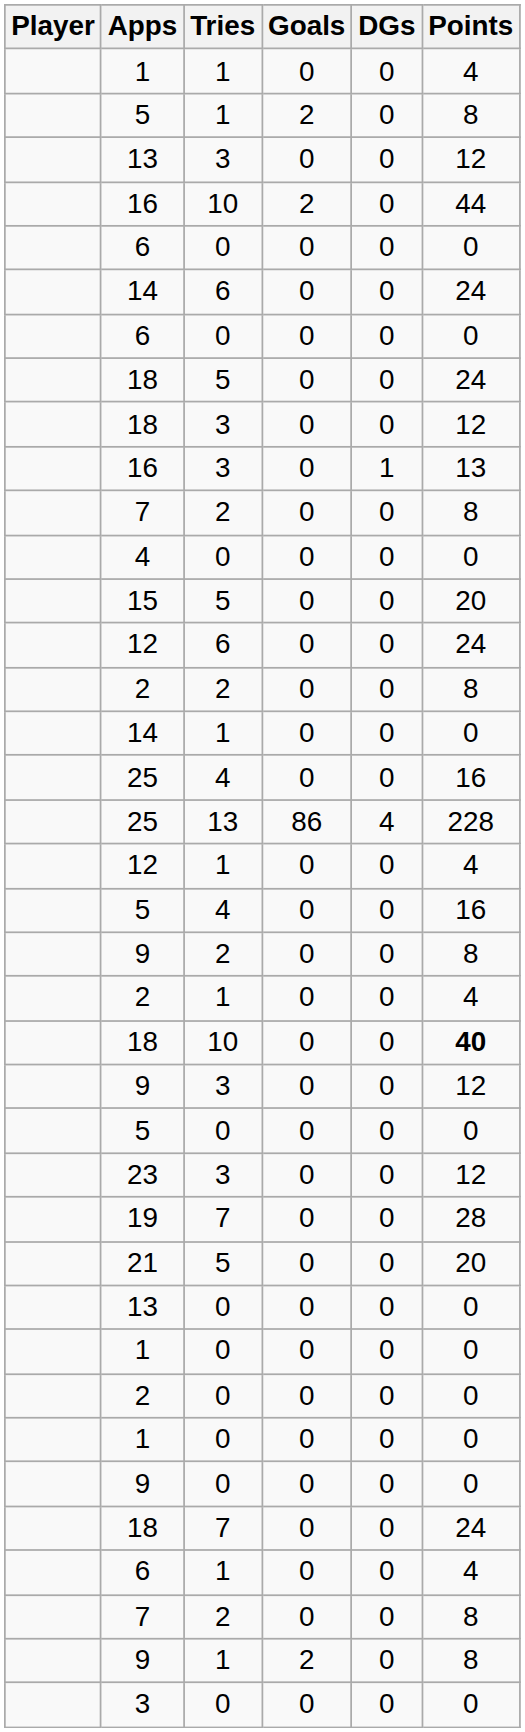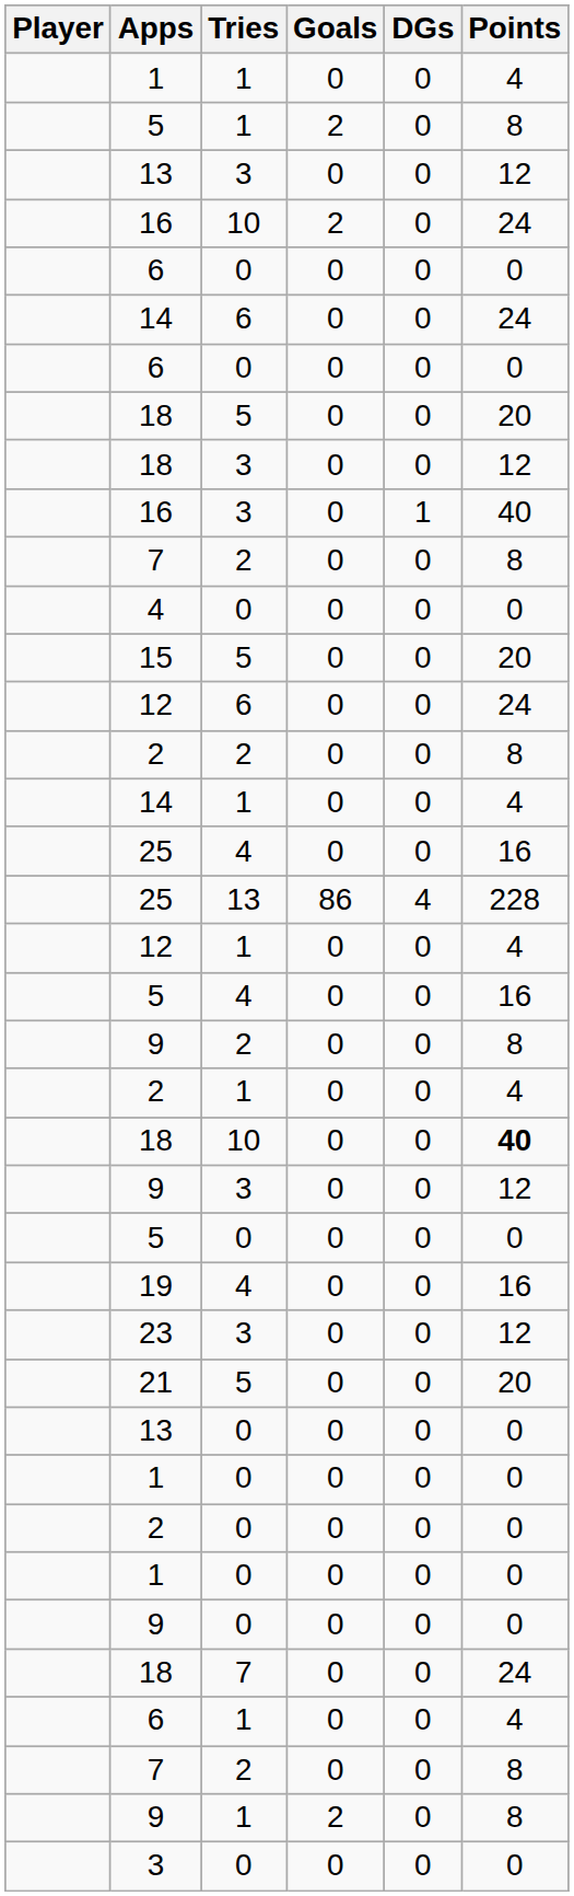16 / 10 | Points: 44 -> 24
18 / 5 | Points: 24 -> 20
16 / 3 | Points: 13 -> 40
14 / 1 | Points: 0 -> 4
+ row: 19 | 4 | 0 | 0 | 16
- row: 19 | 7 | 0 | 0 | 28
